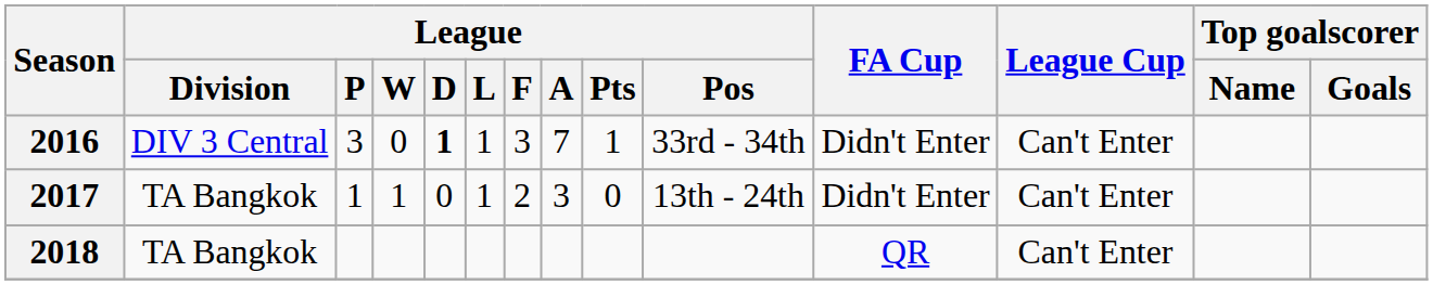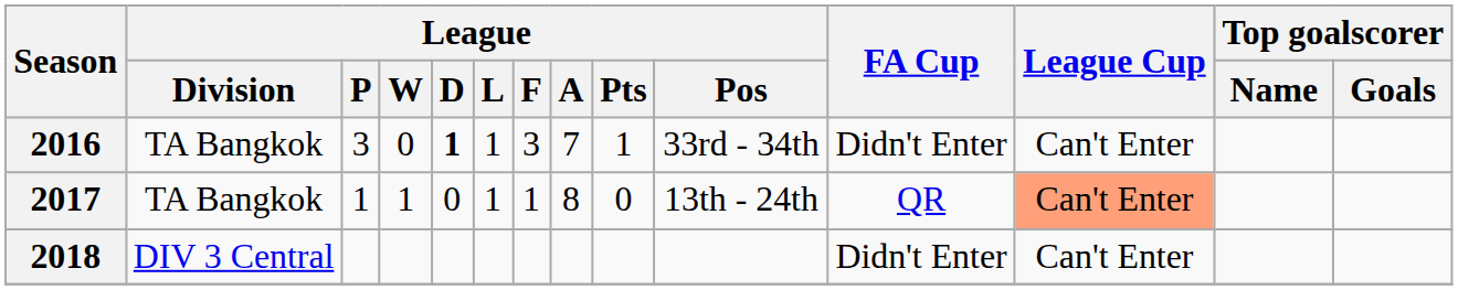2016 | League / Division: DIV 3 Central -> TA Bangkok
2017 | League / F: 2 -> 1
2017 | League / A: 3 -> 8
2017 | FA Cup: Didn't Enter -> QR
2017 | League Cup: no background -> lightsalmon background
2018 | League / Division: TA Bangkok -> DIV 3 Central
2018 | FA Cup: QR -> Didn't Enter
